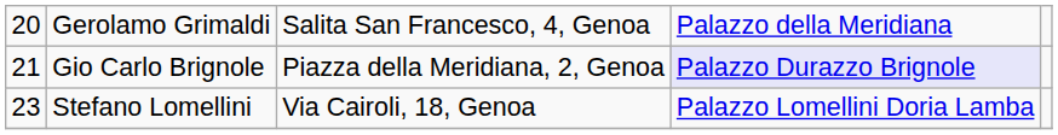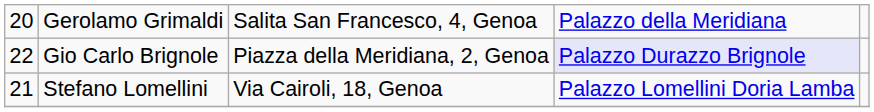Gio Carlo Brignole | column 1: 21 -> 22
Stefano Lomellini | column 1: 23 -> 21
